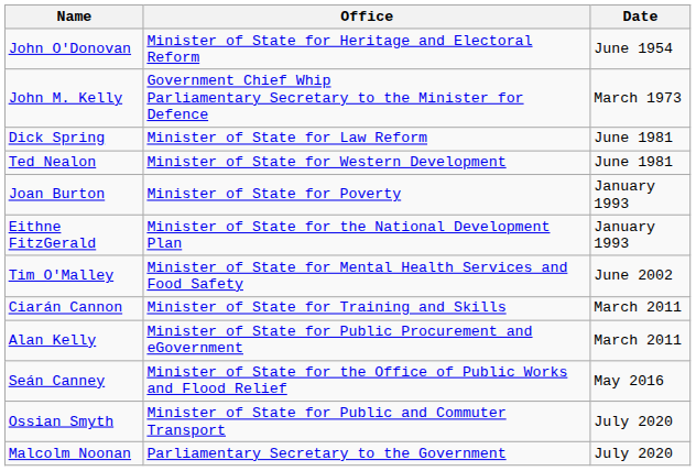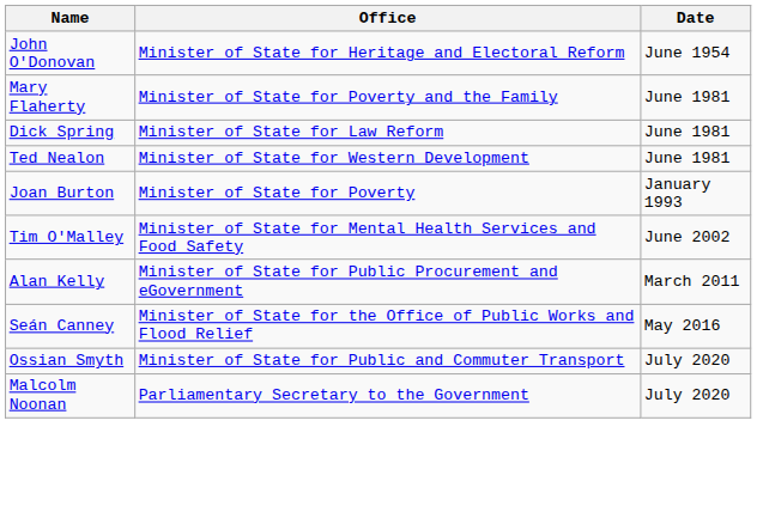- row: John M. Kelly | Government Chief Whip Parliamentary Secretary to the Minister for Defence | March 1973
+ row: Mary Flaherty | Minister of State for Poverty and the Family | June 1981
- row: Eithne FitzGerald | Minister of State for the National Development Plan | January 1993
- row: Ciarán Cannon | Minister of State for Training and Skills | March 2011
